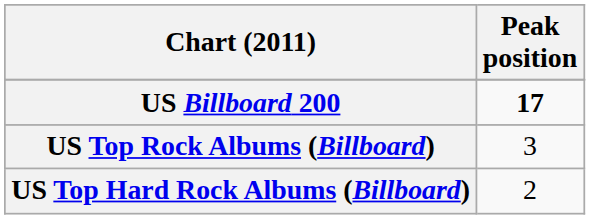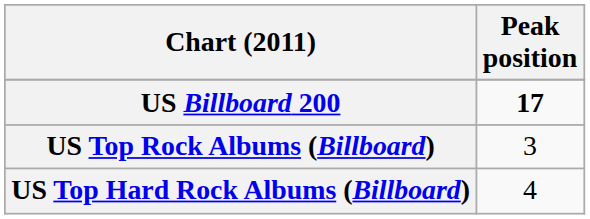US Top Hard Rock Albums (Billboard) | Peak position: 2 -> 4
